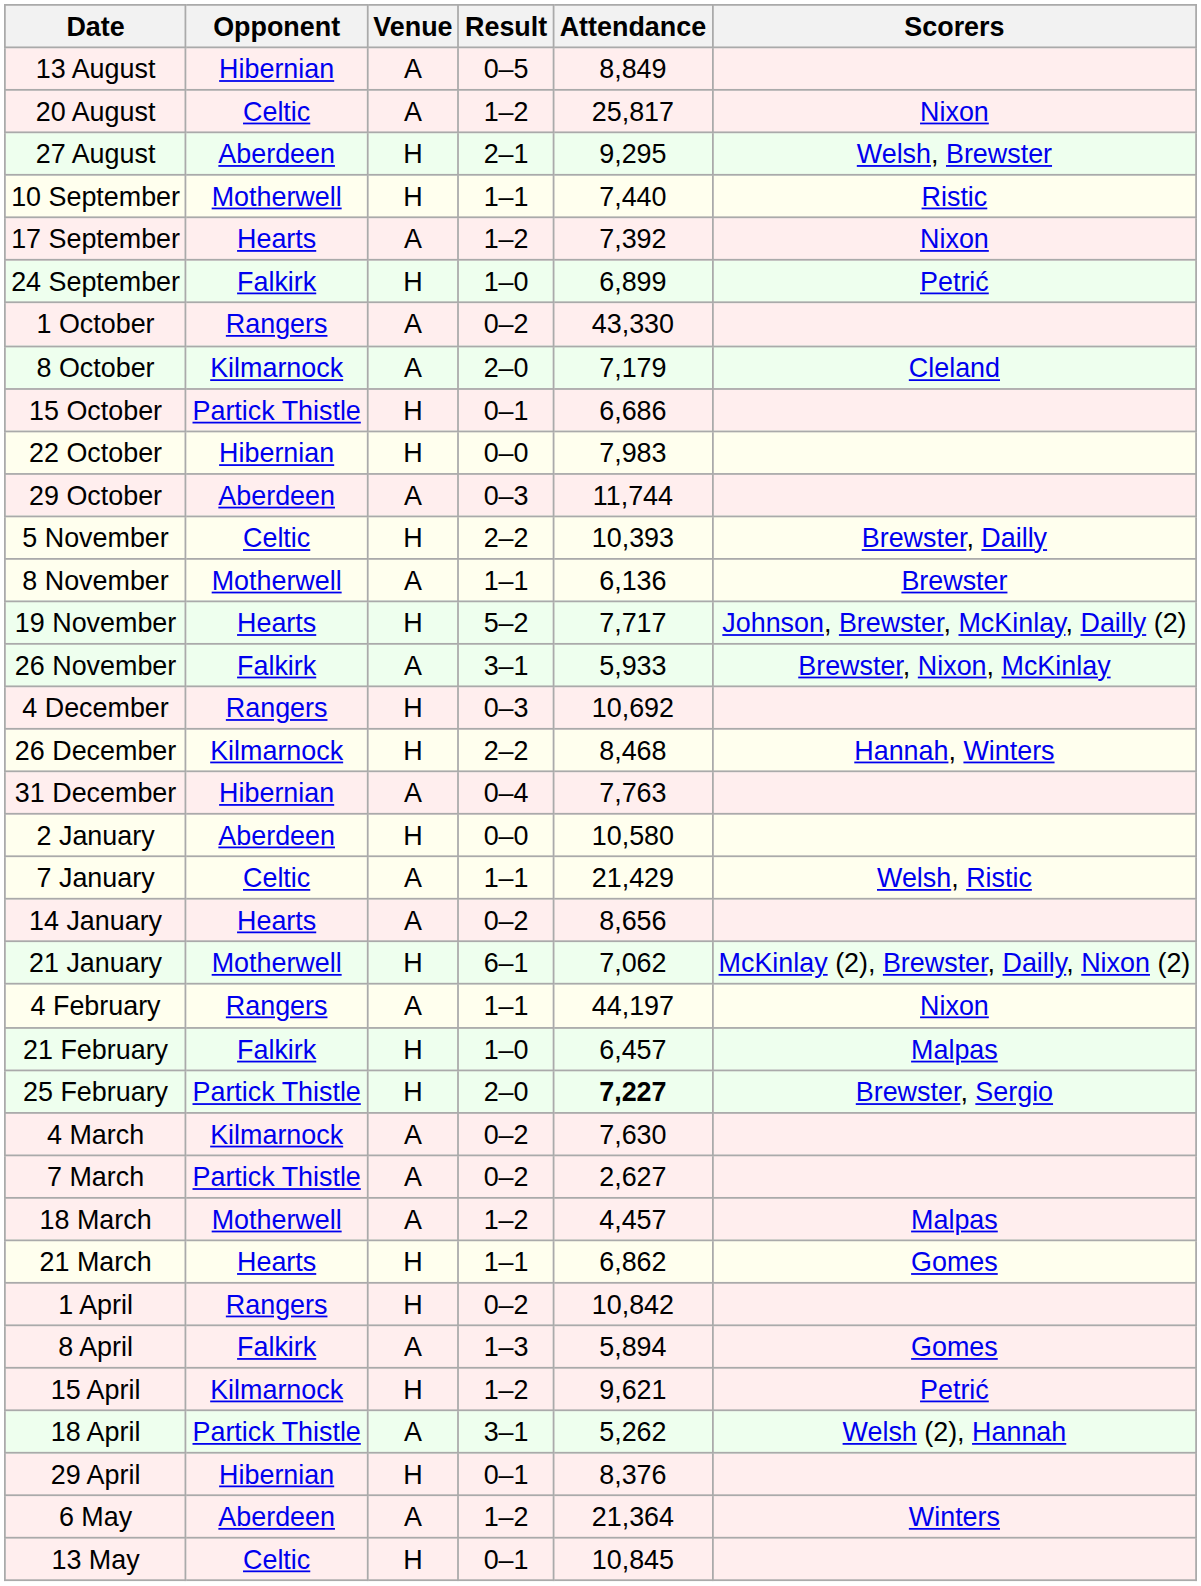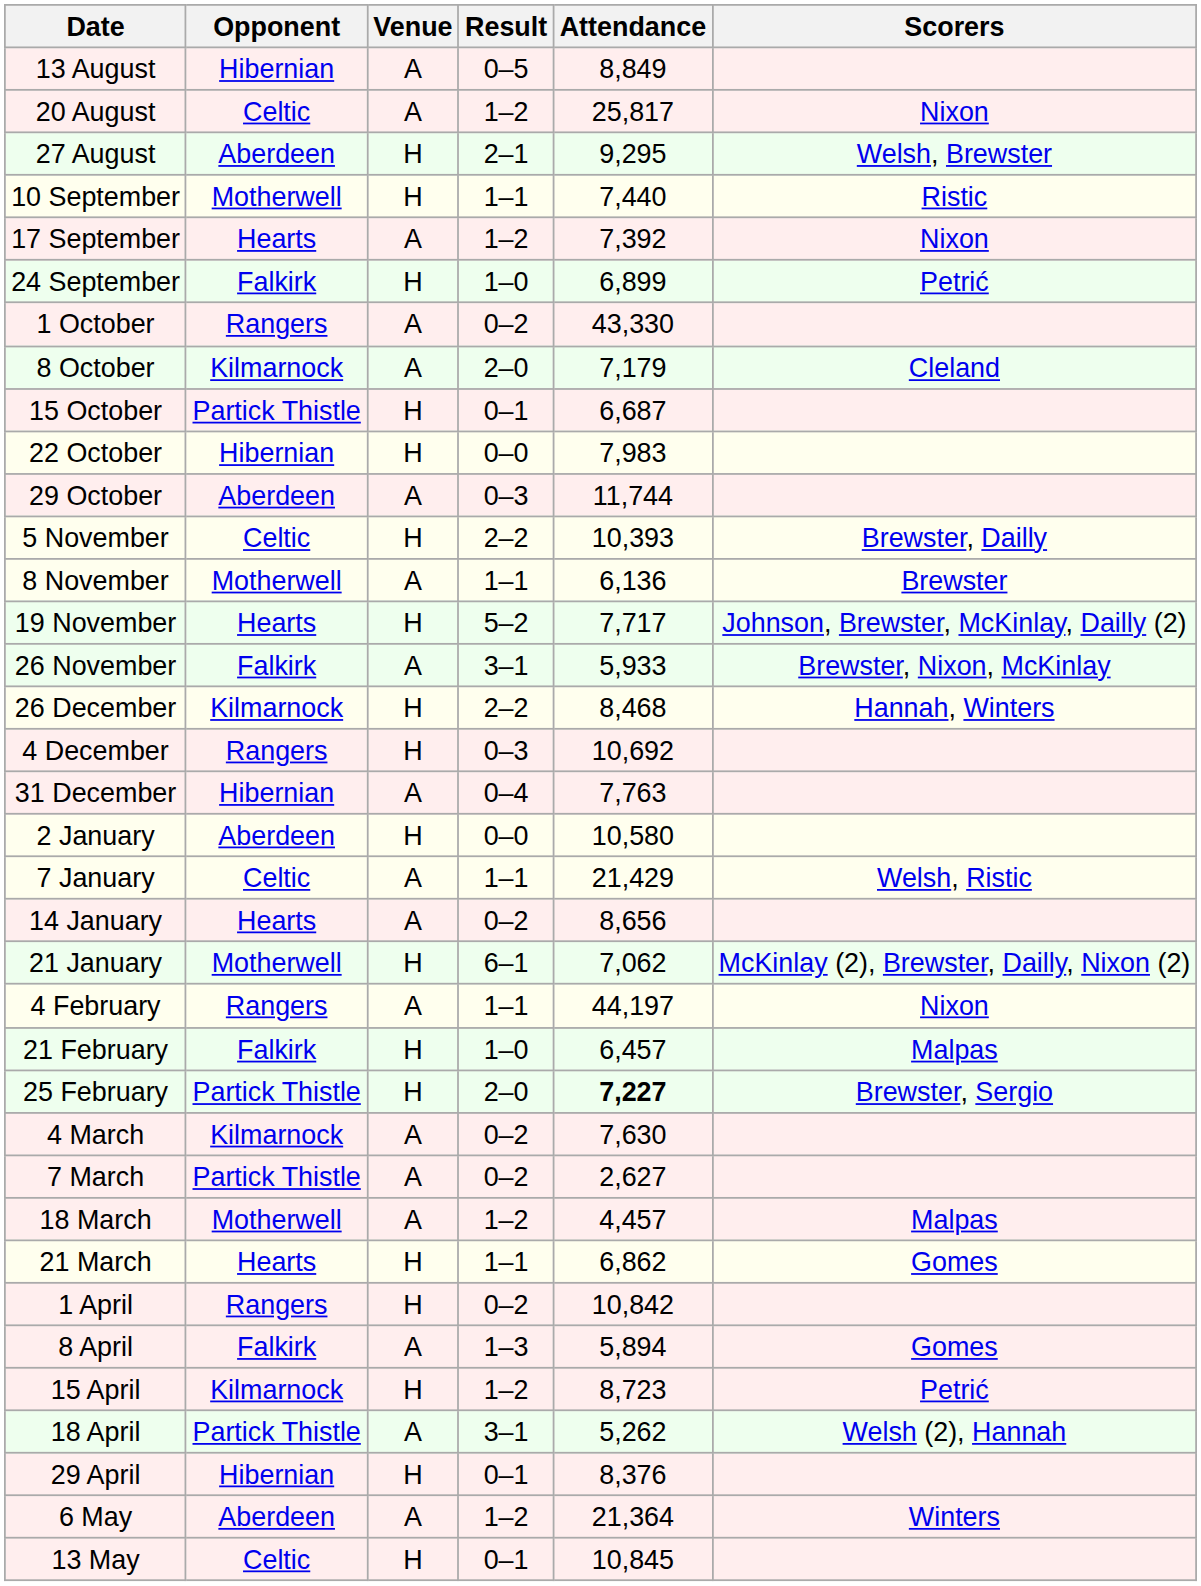15 October | Attendance: 6,686 -> 6,687
rows swapped: 4 December <-> 26 December
15 April | Attendance: 9,621 -> 8,723
